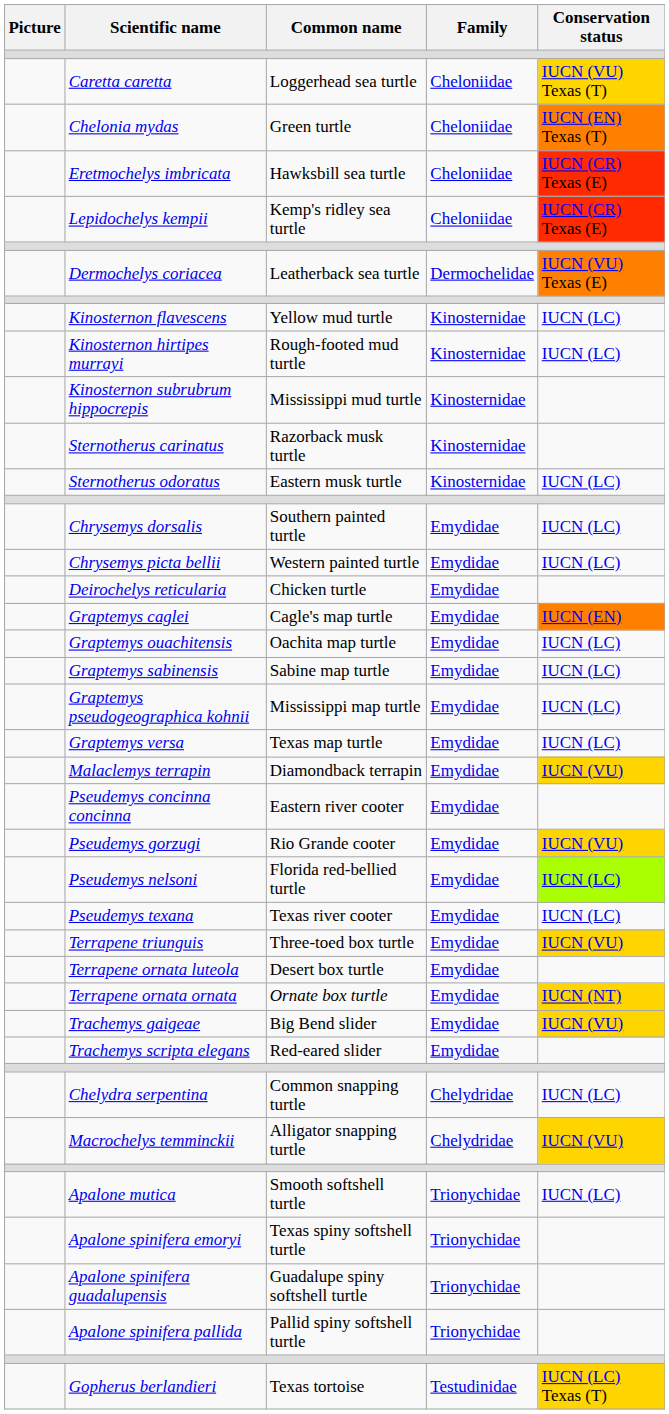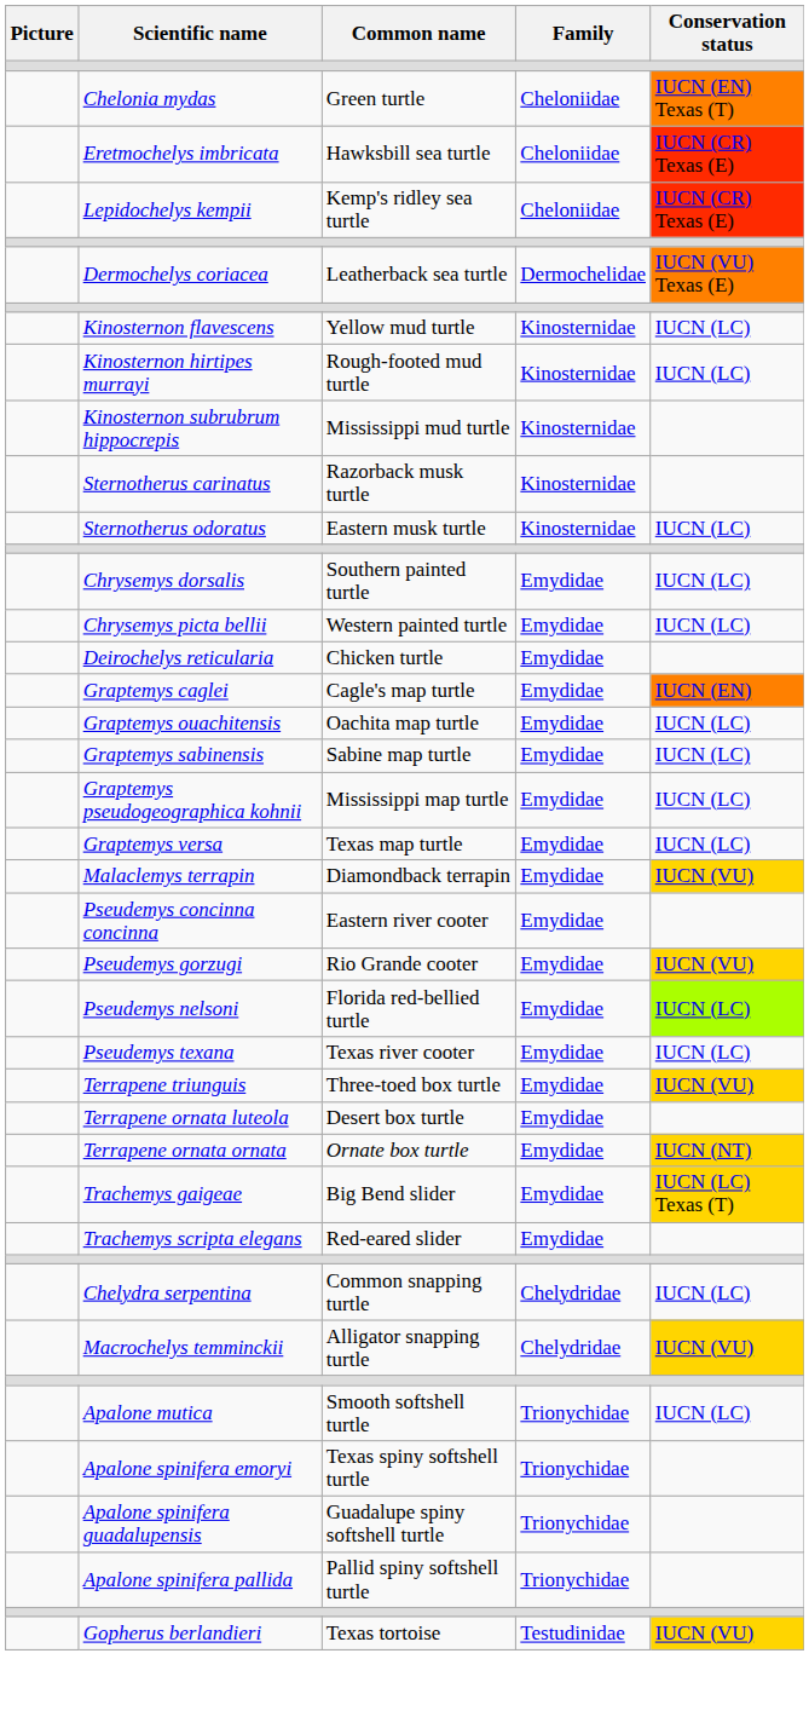- row: Caretta caretta | Loggerhead sea turtle | Cheloniidae | IUCN (VU) Texas (T)
Trachemys gaigeae | Conservation status: IUCN (VU) -> IUCN (LC) Texas (T)
Gopherus berlandieri | Conservation status: IUCN (LC) Texas (T) -> IUCN (VU)
